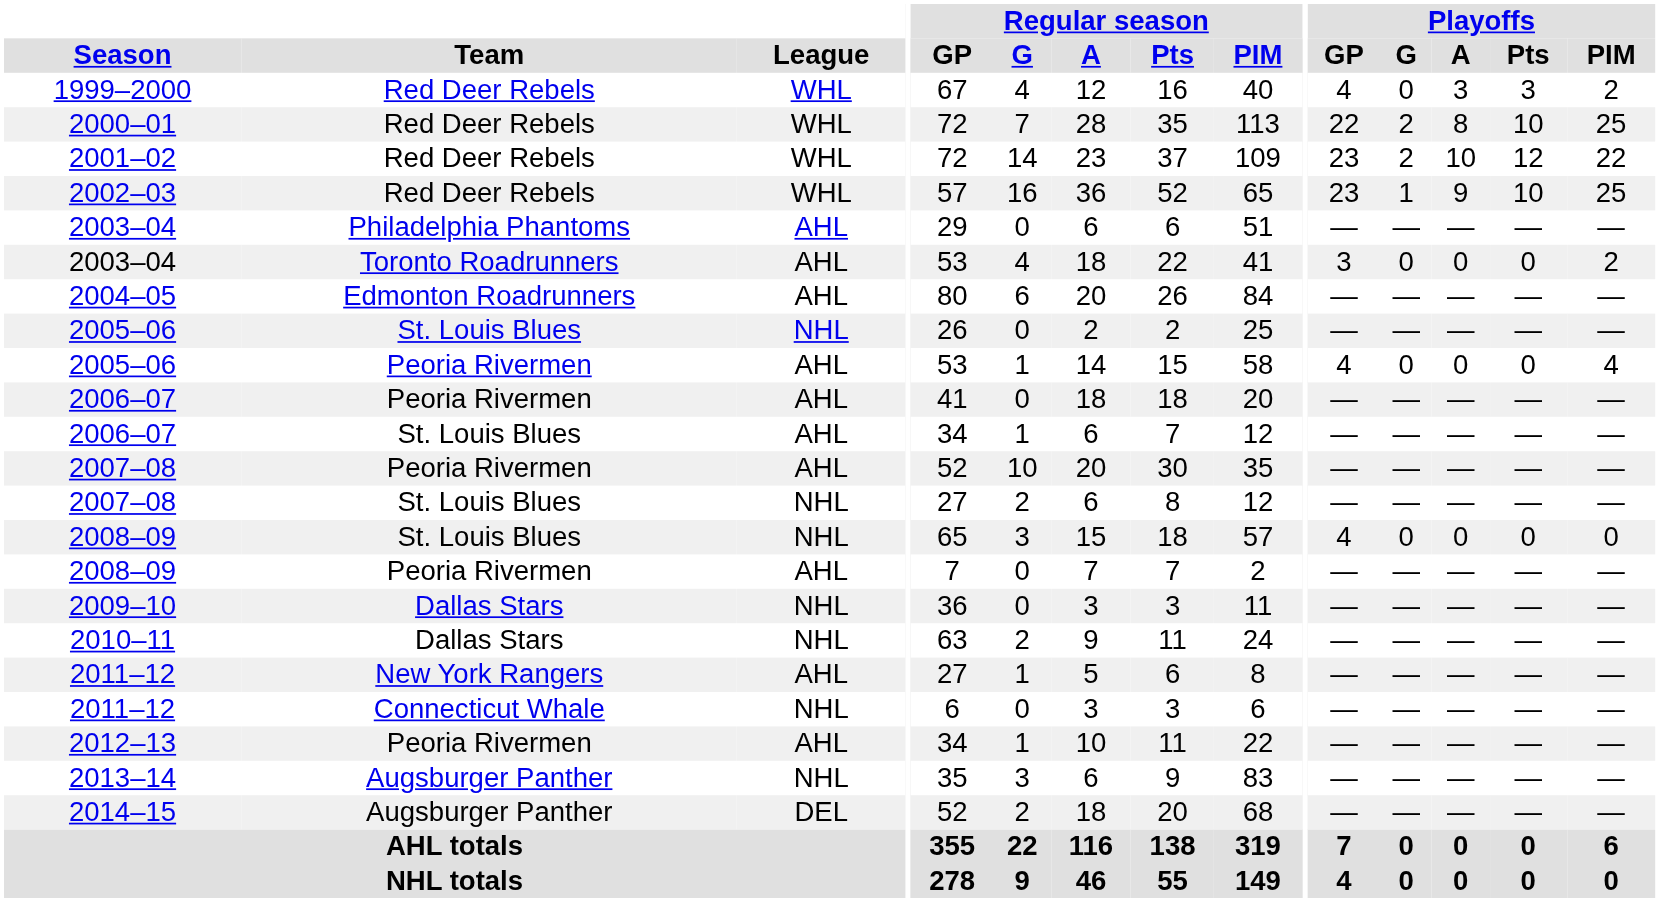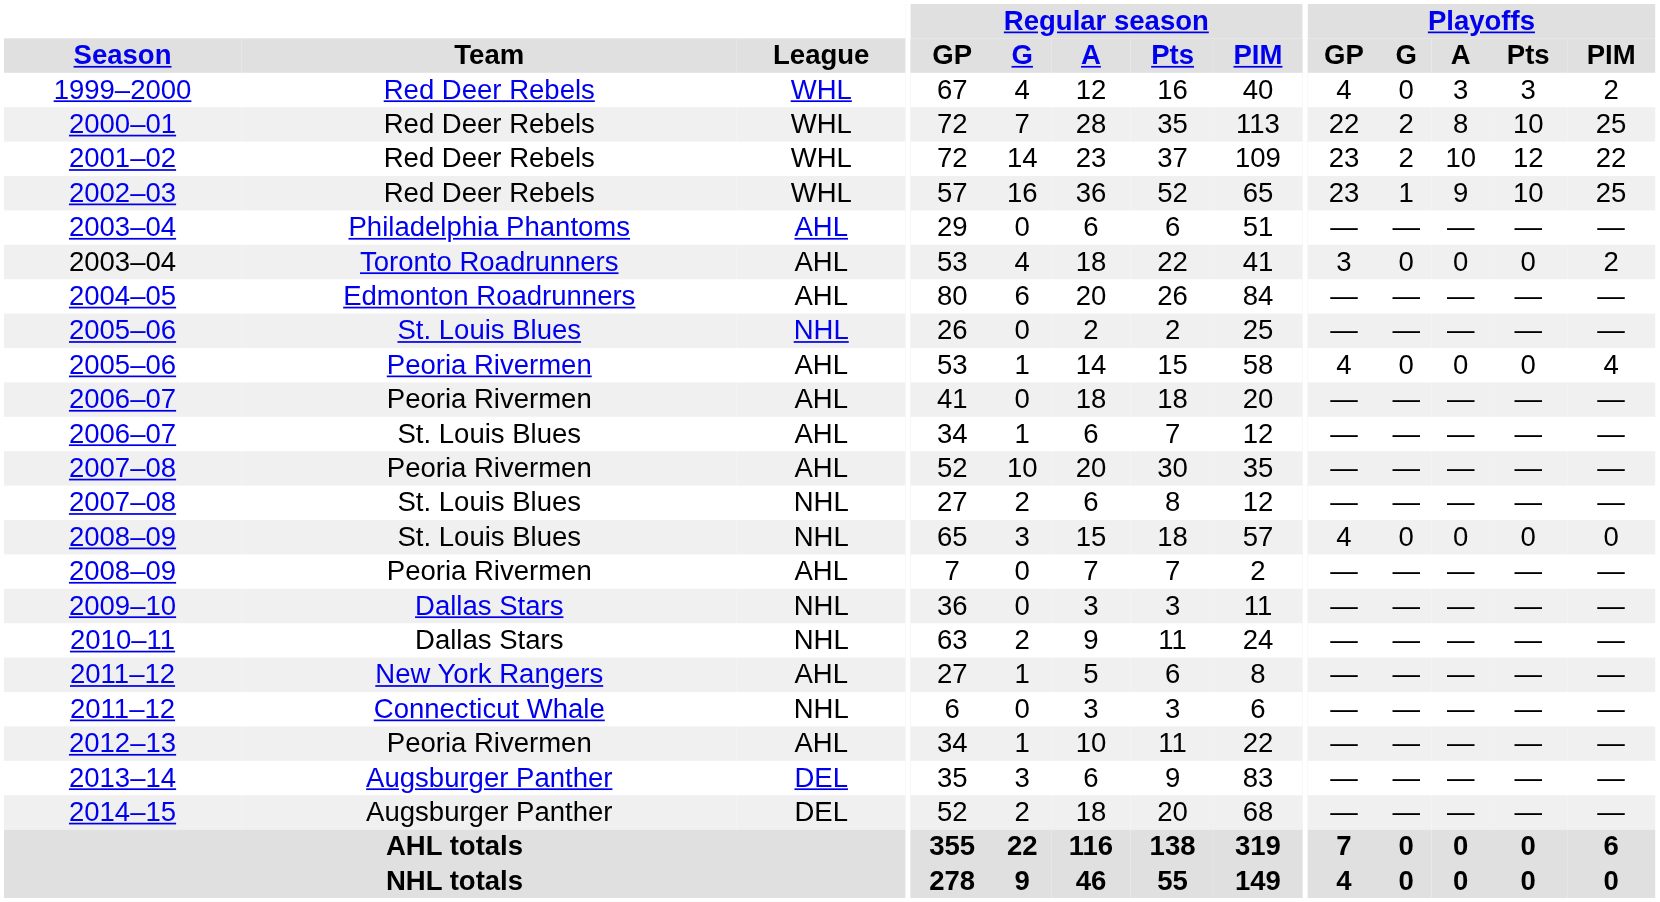2013–14 | League: NHL -> DEL
